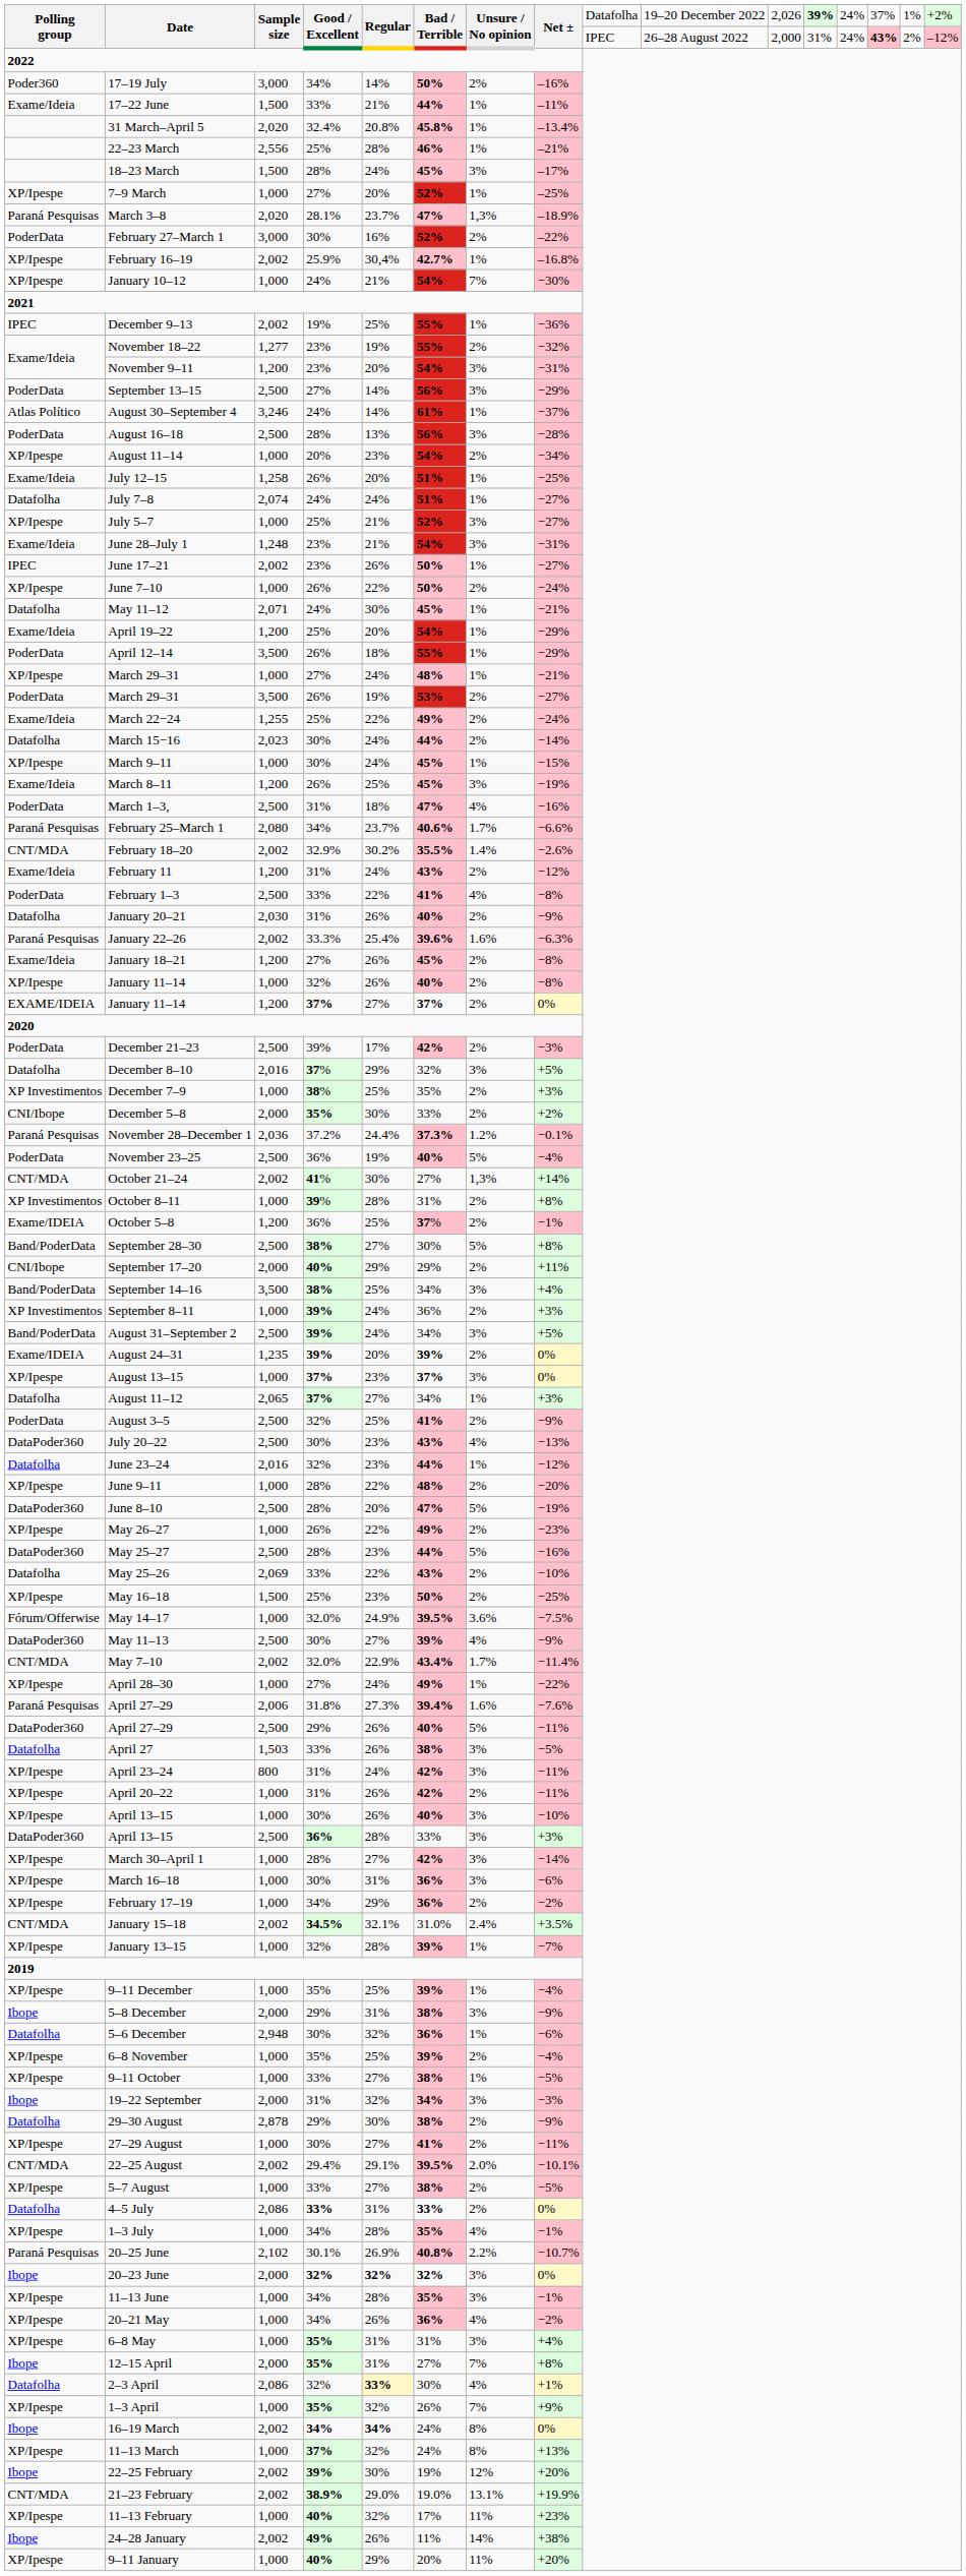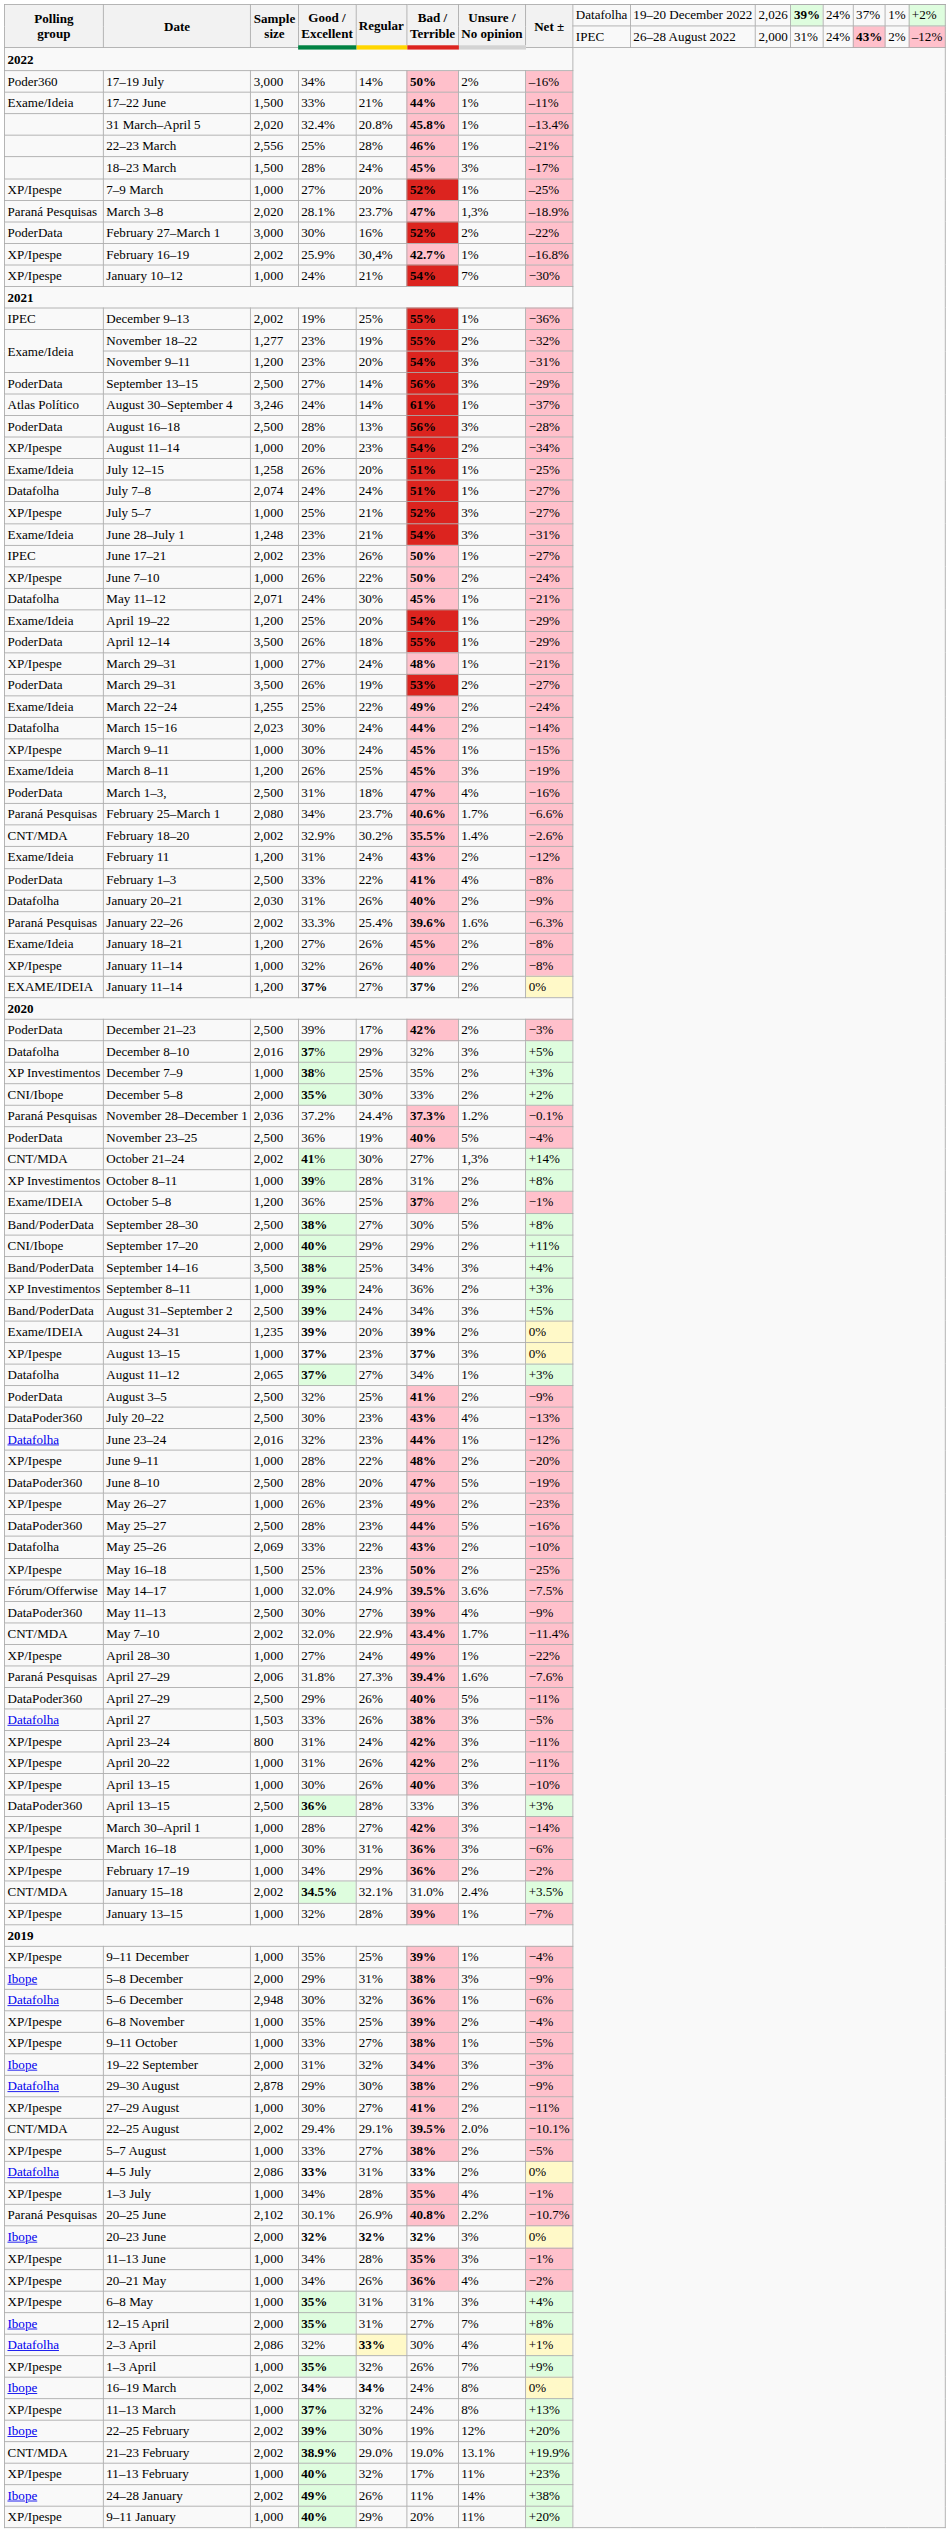May 26–27 | Regular: 22% -> 23%
